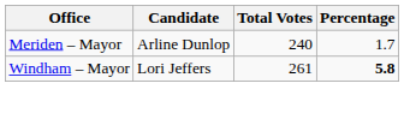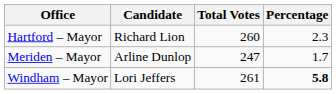+ row: Hartford – Mayor | Richard Lion | 260 | 2.3
Meriden – Mayor | Total Votes: 240 -> 247
